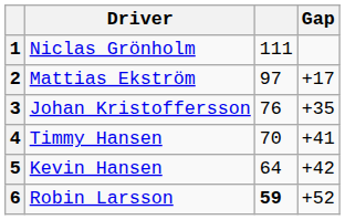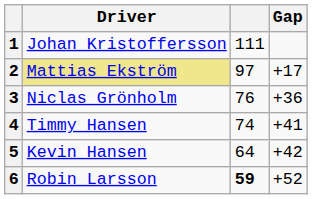1 | Driver: Niclas Grönholm -> Johan Kristoffersson
2 | Driver: no background -> khaki background
3 | Driver: Johan Kristoffersson -> Niclas Grönholm
3 | Gap: +35 -> +36
4 | column 3: 70 -> 74
